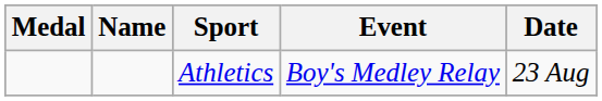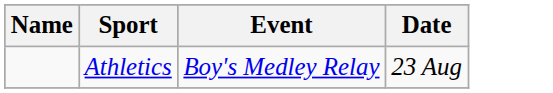- column: Medal
